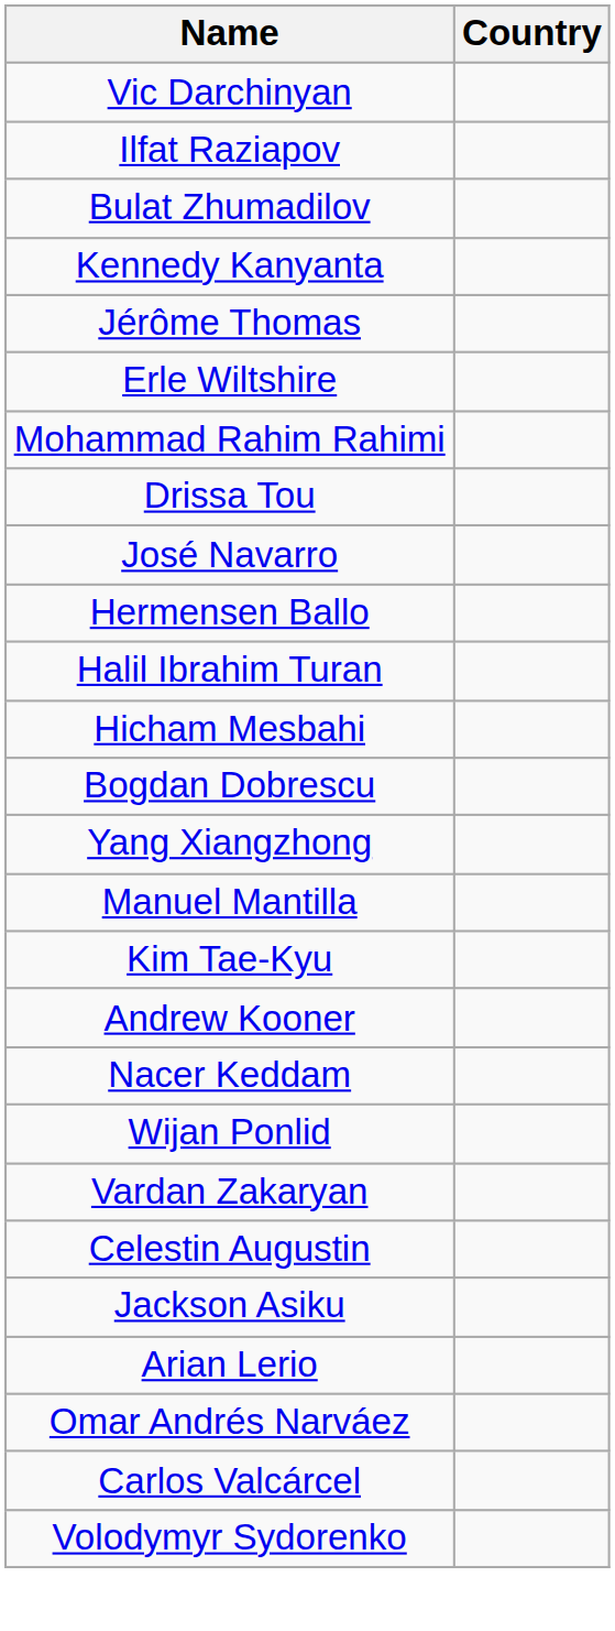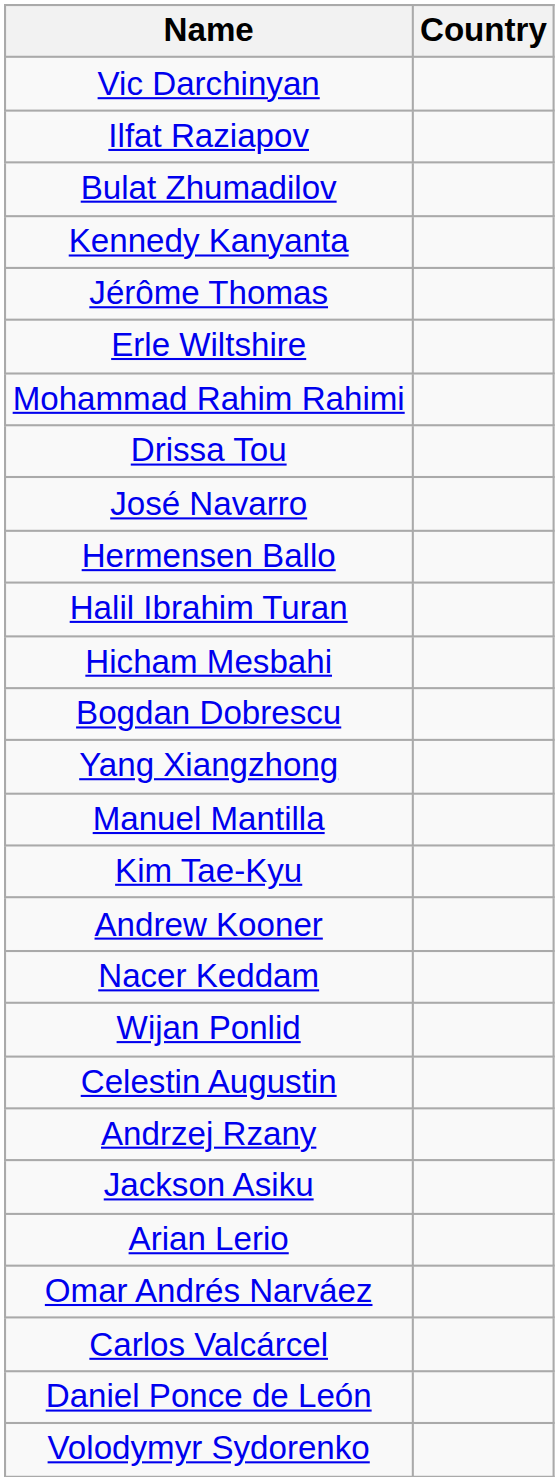- row: Vardan Zakaryan
+ row: Andrzej Rzany
+ row: Daniel Ponce de León
